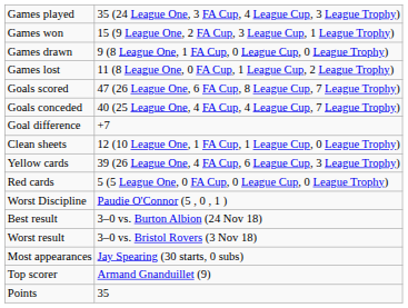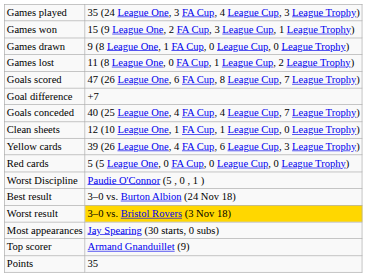rows swapped: Goals conceded <-> Goal difference
Worst result | column 2: no background -> gold background
